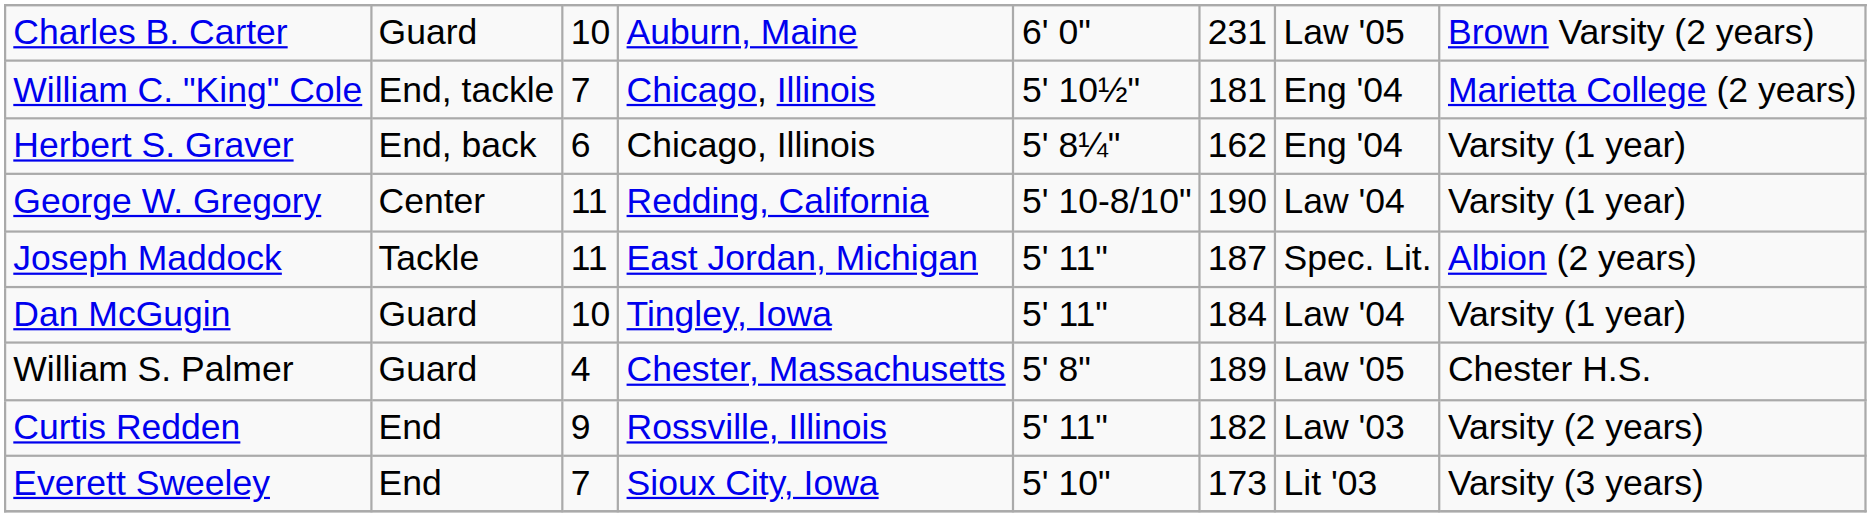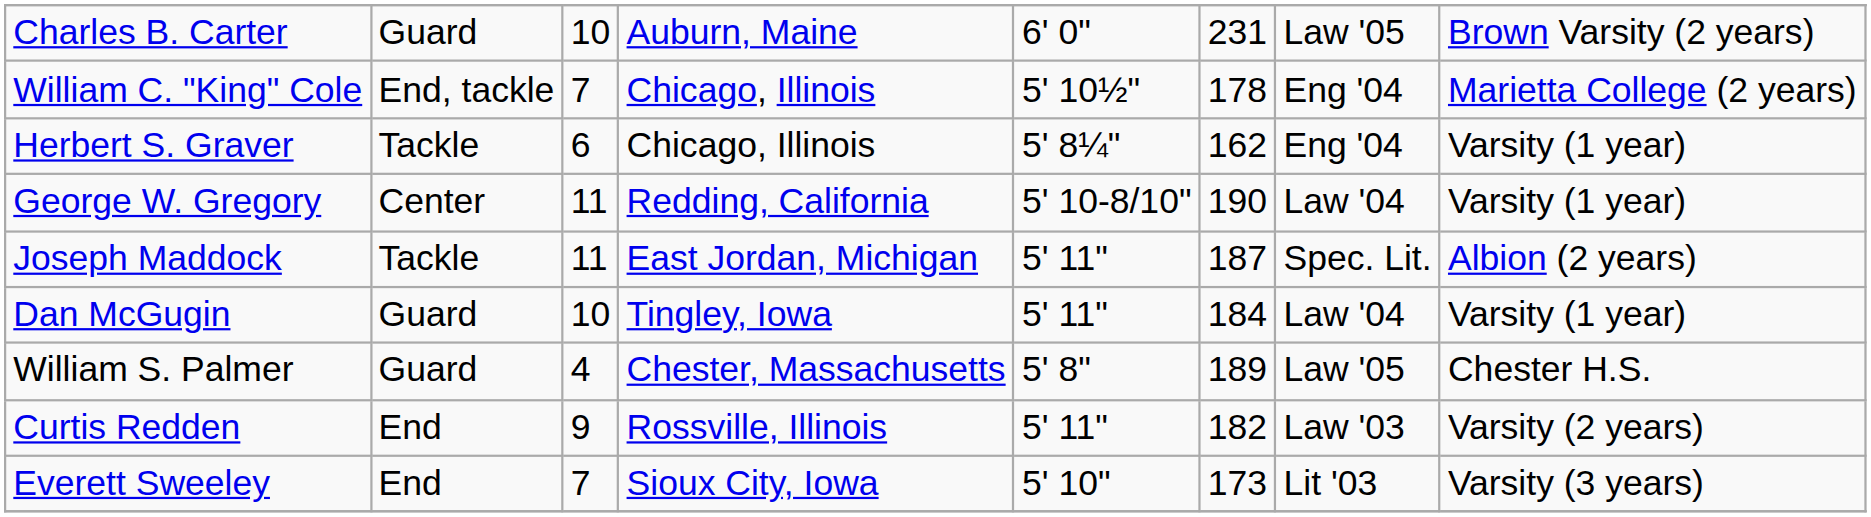William C. "King" Cole | column 6: 181 -> 178
Herbert S. Graver | column 2: End, back -> Tackle
